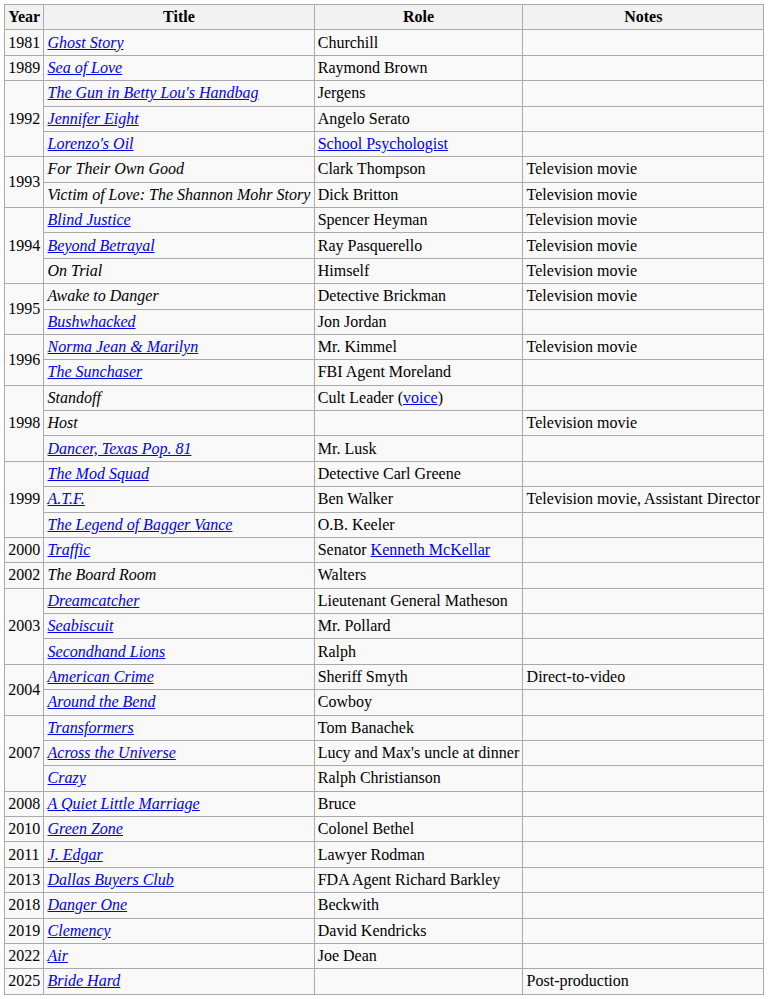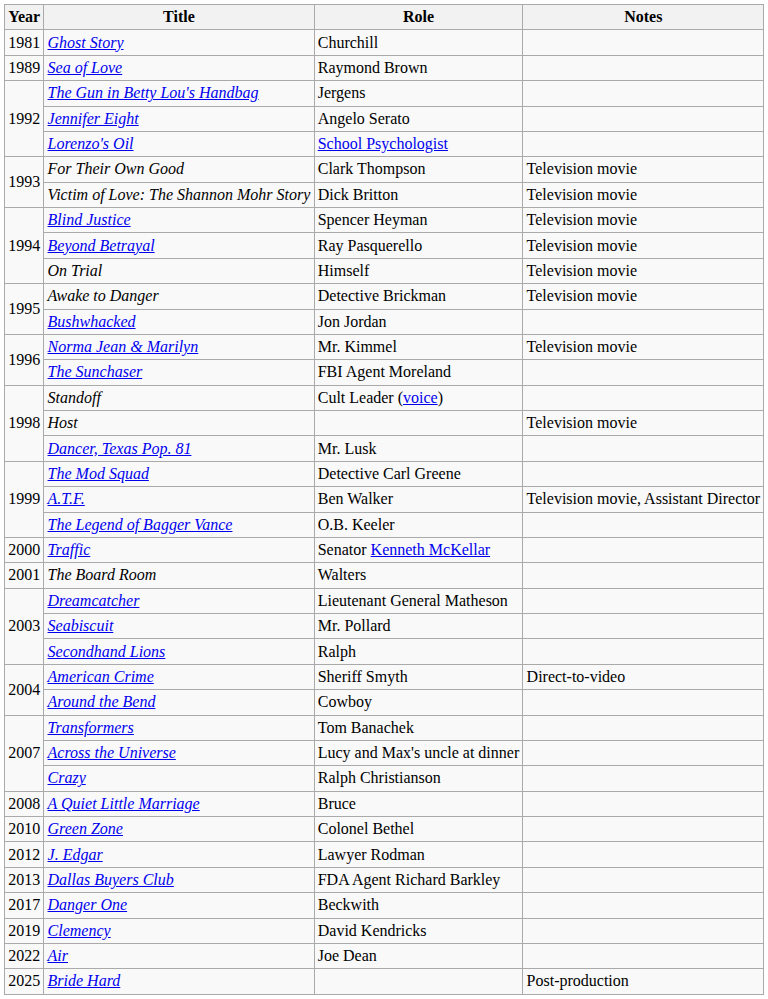The Board Room | Year: 2002 -> 2001
J. Edgar | Year: 2011 -> 2012
Danger One | Year: 2018 -> 2017
